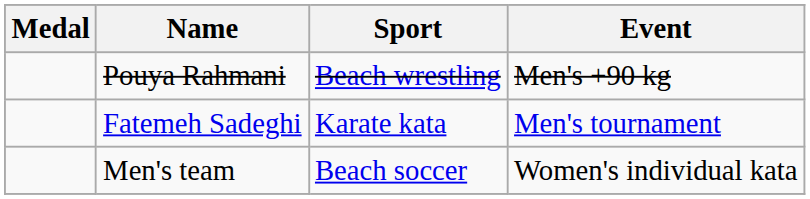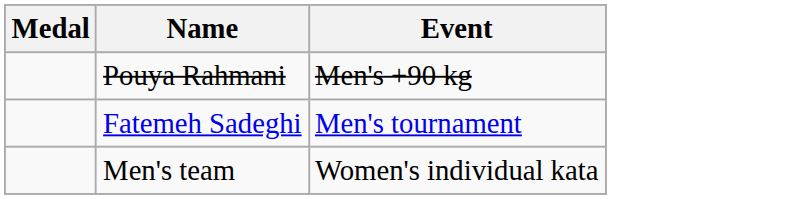- column: Sport | Beach wrestling | Karate kata | Beach soccer
